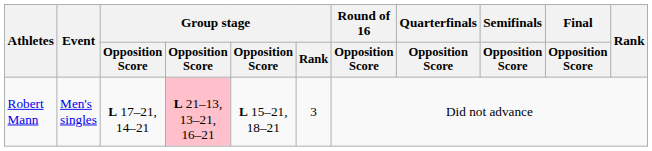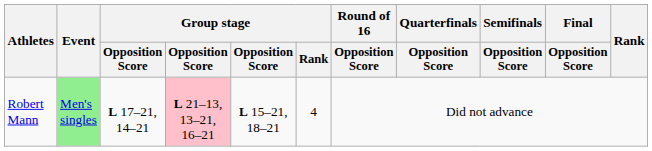Robert Mann | Event: no background -> lightgreen background
Robert Mann | Group stage / Rank: 3 -> 4
